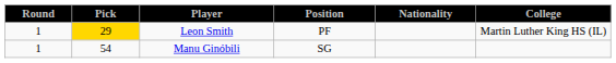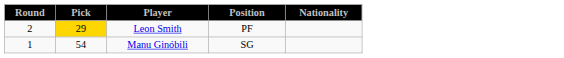- column: College | Martin Luther King HS (IL)
Leon Smith | Round: 1 -> 2
